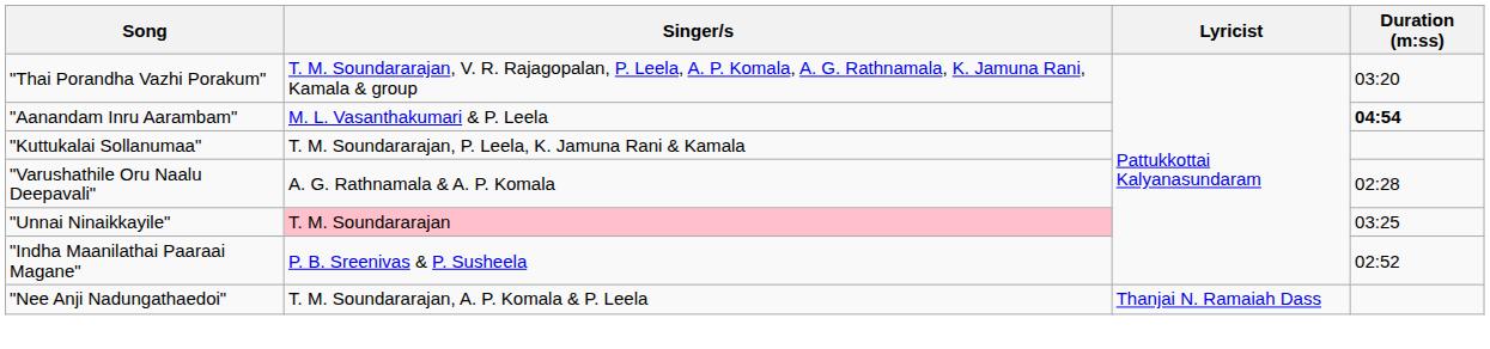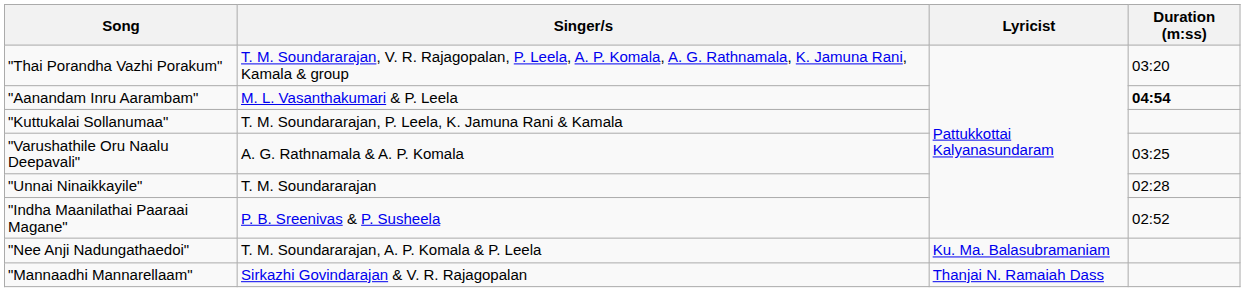"Varushathile Oru Naalu Deepavali" | Duration (m:ss): 02:28 -> 03:25
"Unnai Ninaikkayile" | Singer/s: pink background -> no background
"Unnai Ninaikkayile" | Duration (m:ss): 03:25 -> 02:28
"Nee Anji Nadungathaedoi" | Lyricist: Thanjai N. Ramaiah Dass -> Ku. Ma. Balasubramaniam
+ row: "Mannaadhi Mannarellaam" | Sirkazhi Govindarajan & V. R. Rajagopalan | Thanjai N. Ramaiah Dass
